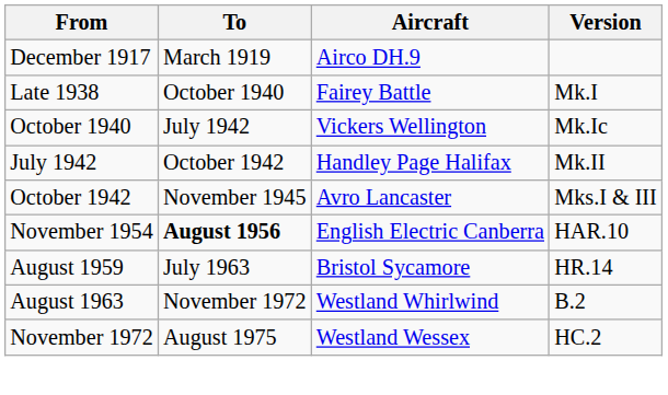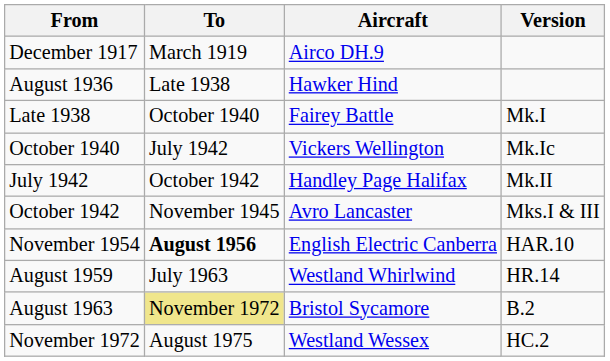+ row: August 1936 | Late 1938 | Hawker Hind
August 1959 | Aircraft: Bristol Sycamore -> Westland Whirlwind
August 1963 | To: no background -> khaki background
August 1963 | Aircraft: Westland Whirlwind -> Bristol Sycamore
